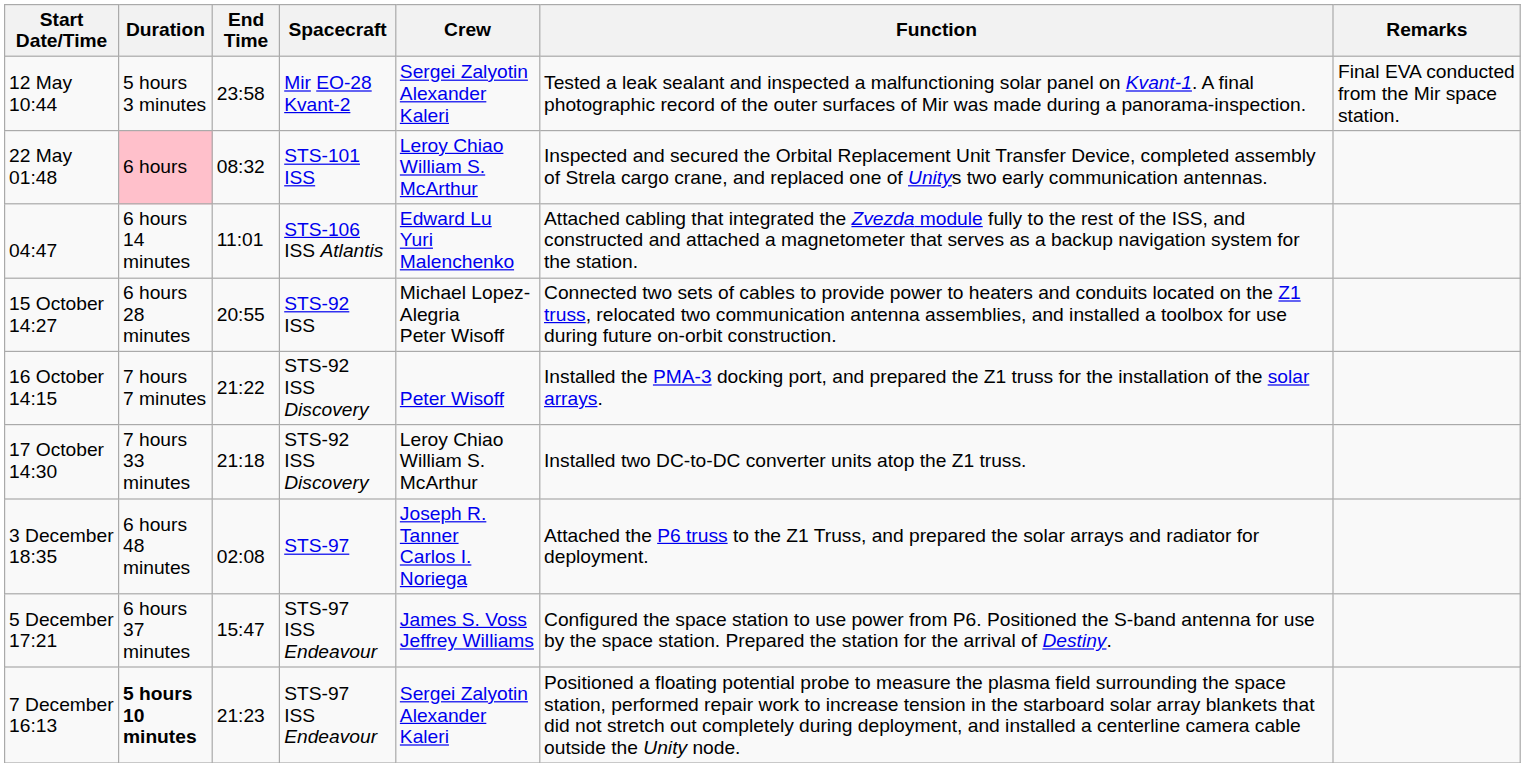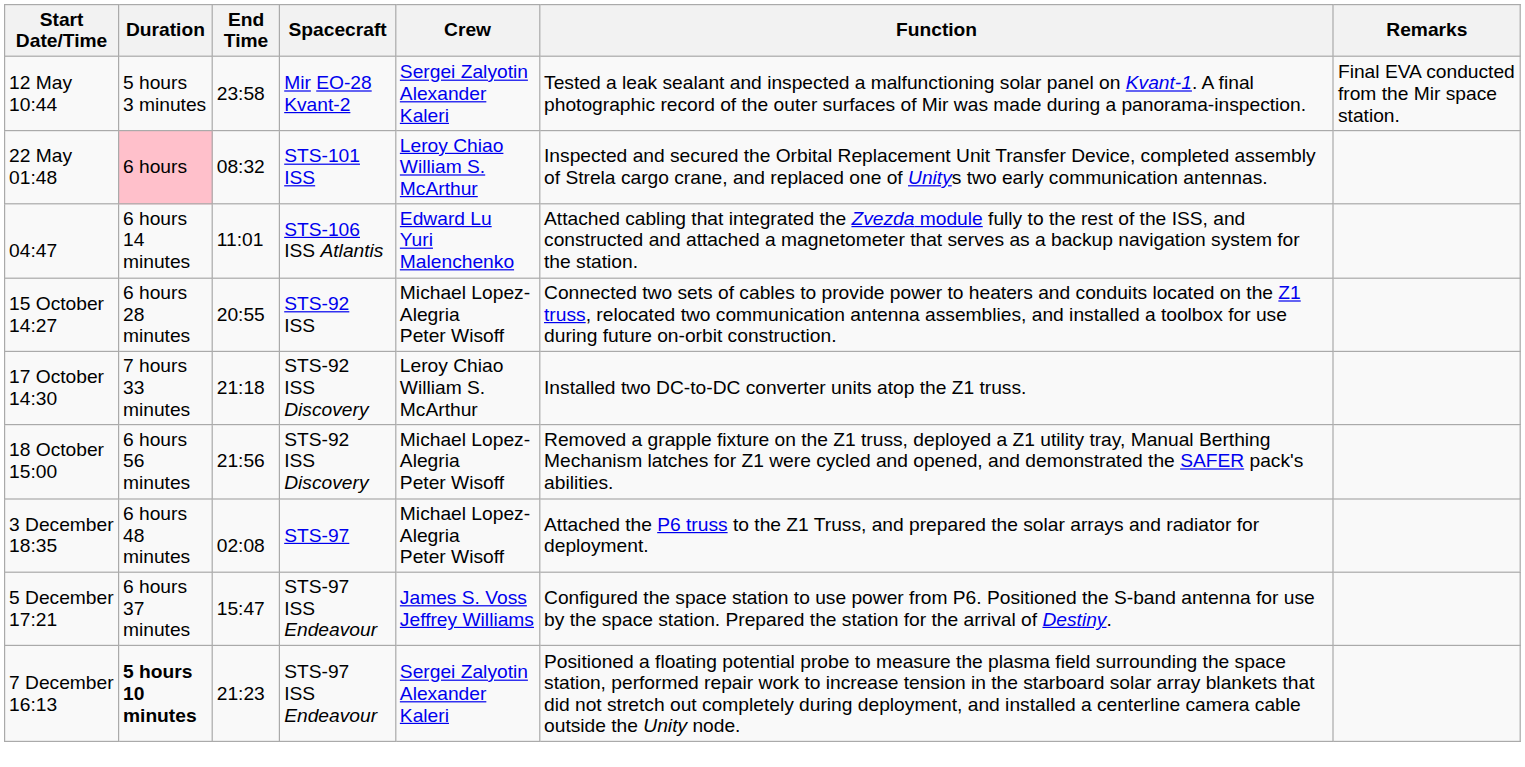- row: 16 October 14:15 | 7 hours 7 minutes | 21:22 | STS-92 ISS Discovery | Peter Wisoff | Installed the PMA-3 docking port, and prepared the Z1 truss for the installation of the solar arrays.
+ row: 18 October 15:00 | 6 hours 56 minutes | 21:56 | STS-92 ISS Discovery | Michael Lopez-Alegria Peter Wisoff | Removed a grapple fixture on the Z1 truss, deployed a Z1 utility tray, Manual Berthing Mechanism latches for Z1 were cycled and opened, and demonstrated the SAFER pack's abilities.
3 December 18:35 | Crew: Joseph R. Tanner Carlos I. Noriega -> Michael Lopez-Alegria Peter Wisoff
